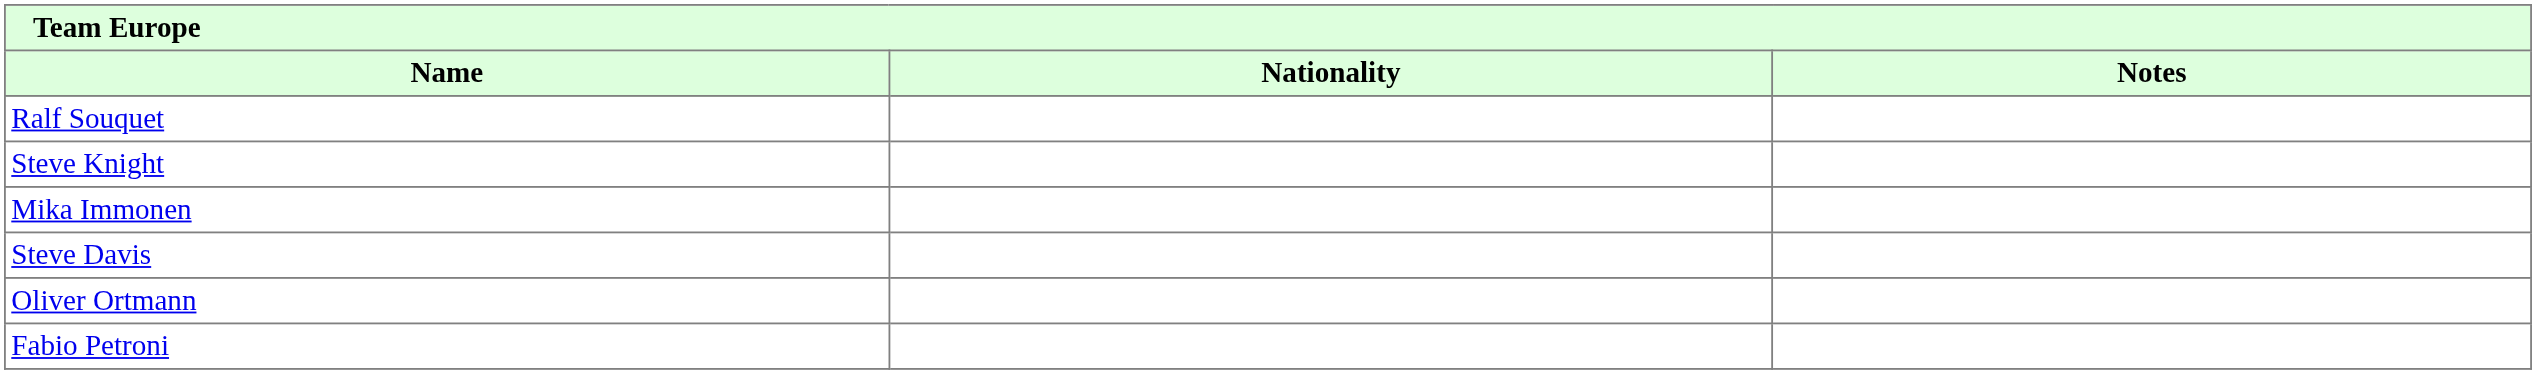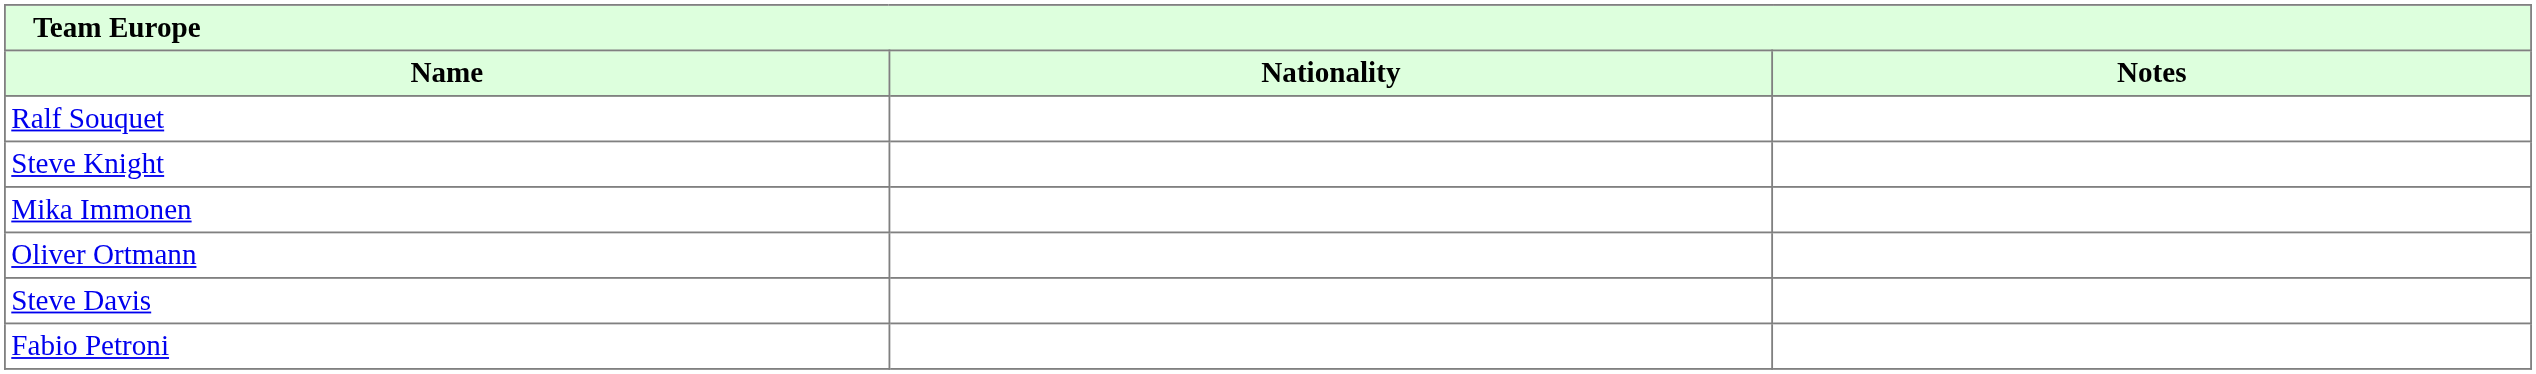rows swapped: Oliver Ortmann <-> Steve Davis
